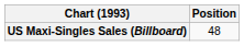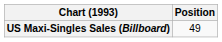US Maxi-Singles Sales (Billboard) | Position: 48 -> 49
